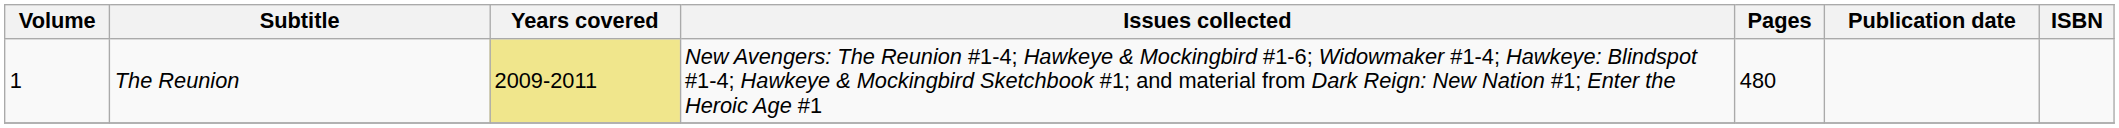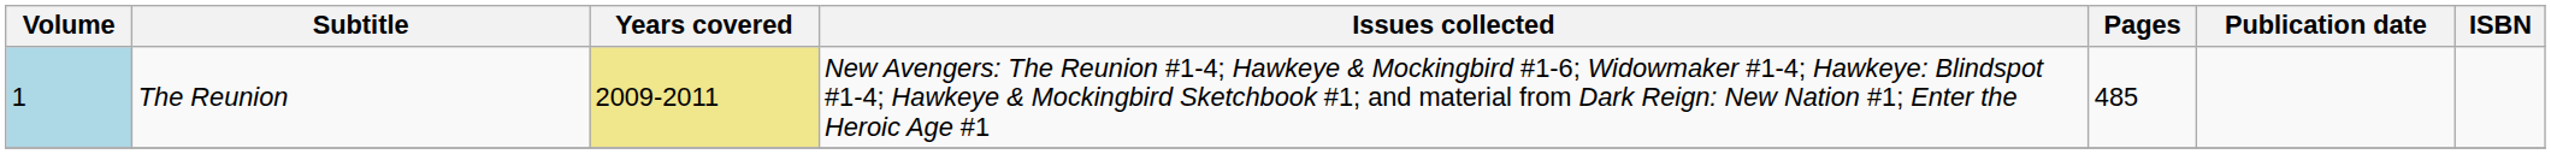The Reunion | Volume: no background -> lightblue background
The Reunion | Pages: 480 -> 485
